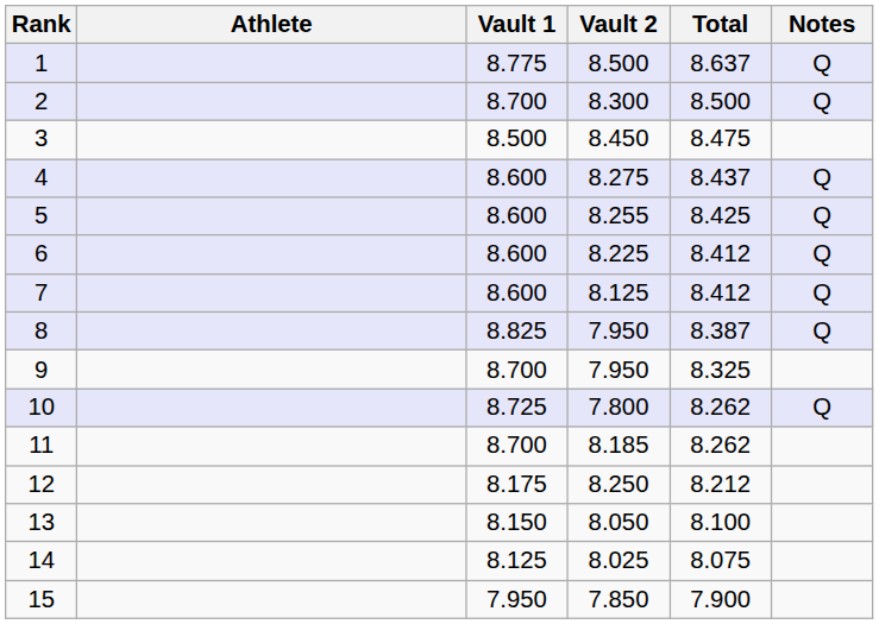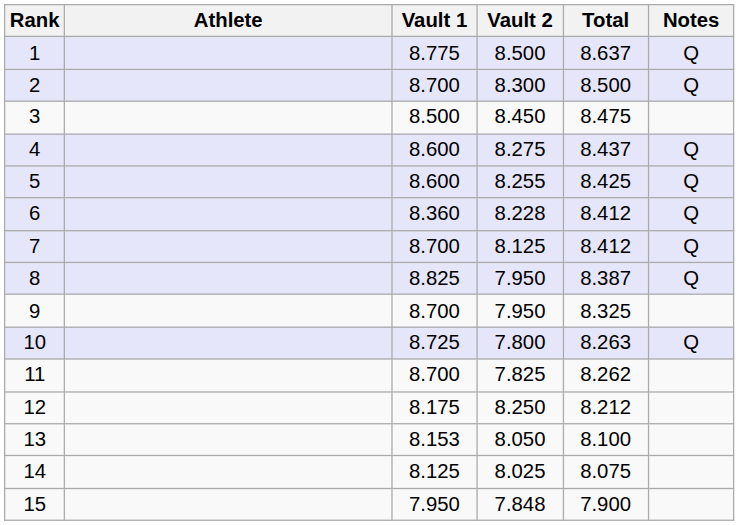6 | Vault 1: 8.600 -> 8.360
6 | Vault 2: 8.225 -> 8.228
7 | Vault 1: 8.600 -> 8.700
10 | Total: 8.262 -> 8.263
11 | Vault 2: 8.185 -> 7.825
13 | Vault 1: 8.150 -> 8.153
15 | Vault 2: 7.850 -> 7.848
